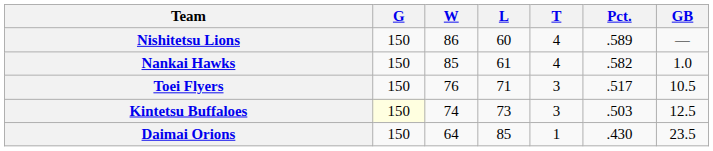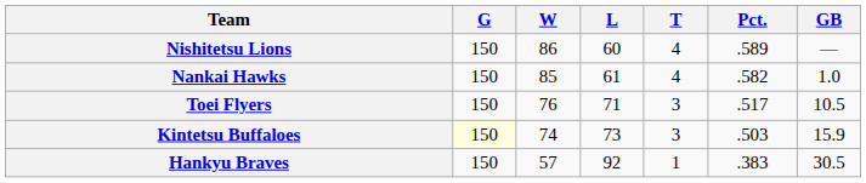Kintetsu Buffaloes | GB: 12.5 -> 15.9
- row: Daimai Orions | 150 | 64 | 85 | 1 | .430 | 23.5
+ row: Hankyu Braves | 150 | 57 | 92 | 1 | .383 | 30.5
